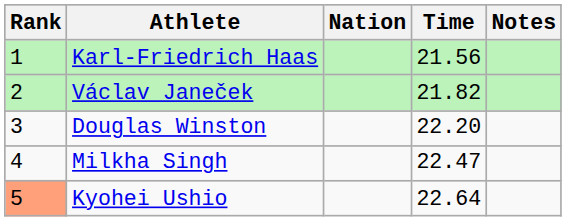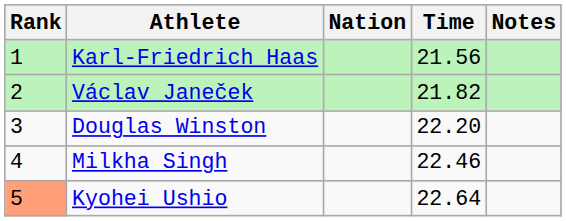Milkha Singh | Time: 22.47 -> 22.46
